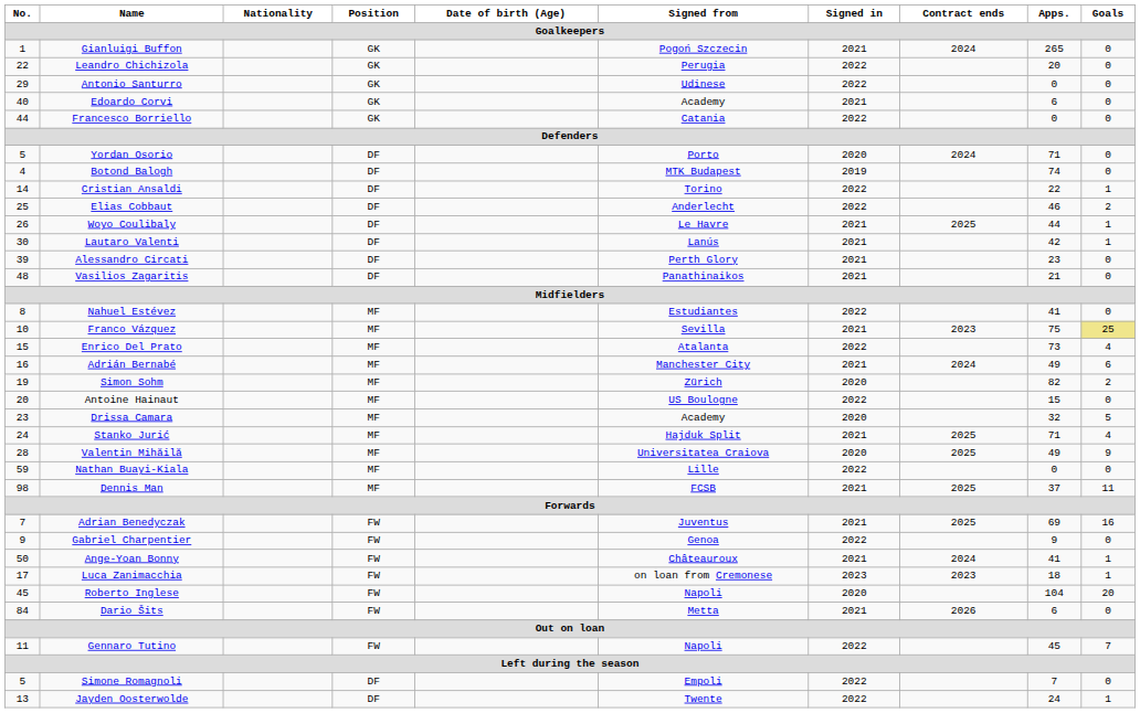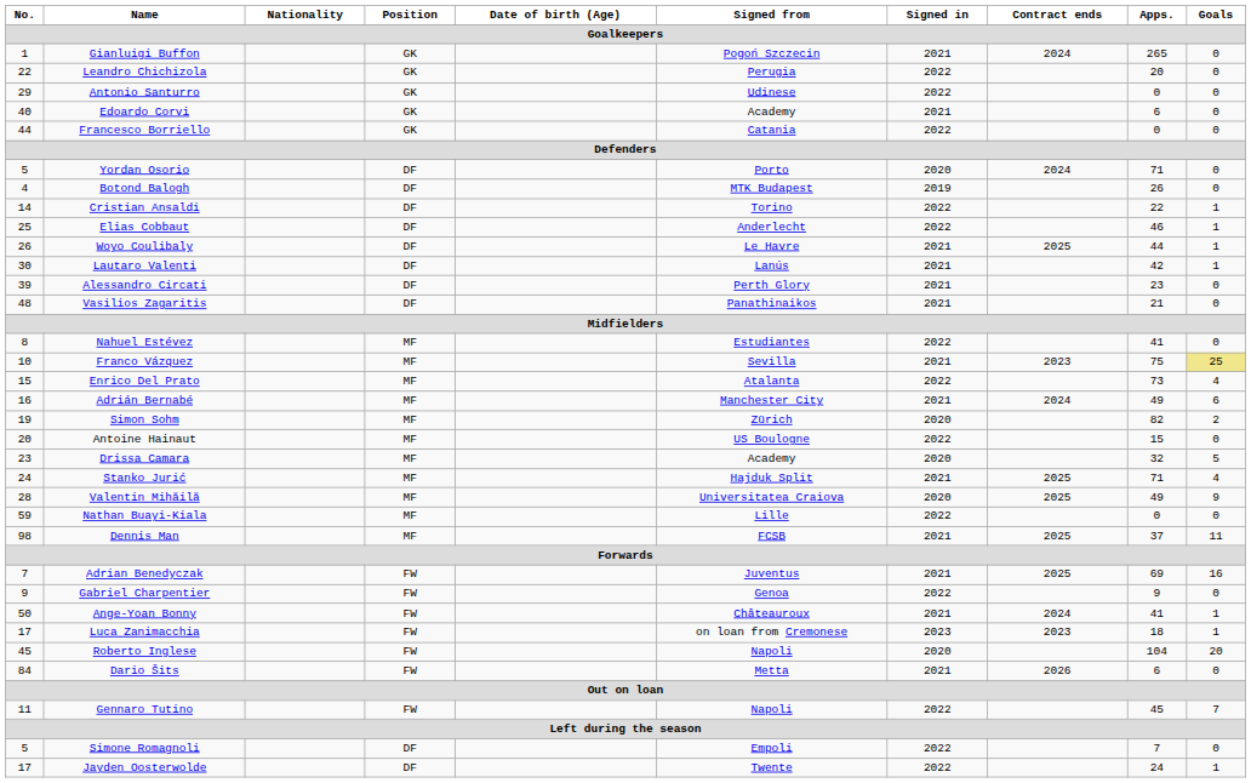Botond Balogh | Apps.: 74 -> 26
Elias Cobbaut | Goals: 2 -> 1
Jayden Oosterwolde | No.: 13 -> 17
